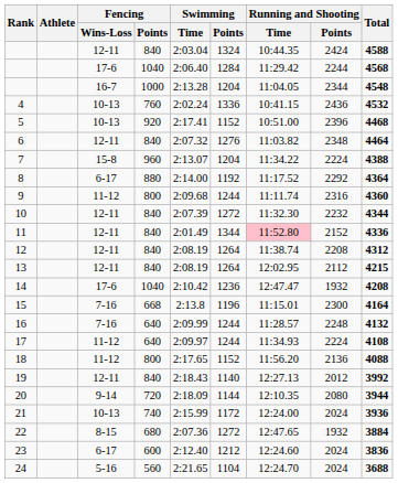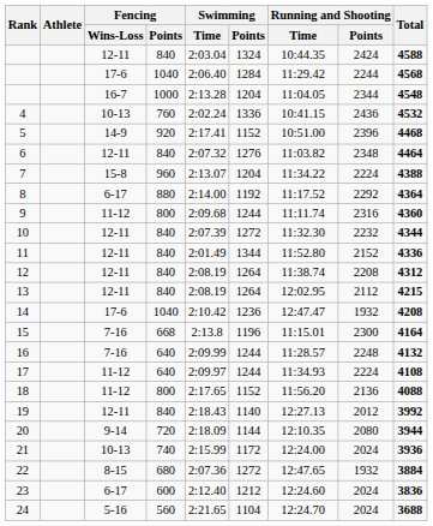5 | Fencing / Wins-Loss: 10-13 -> 14-9
11 | Running and Shooting / Time: pink background -> no background
